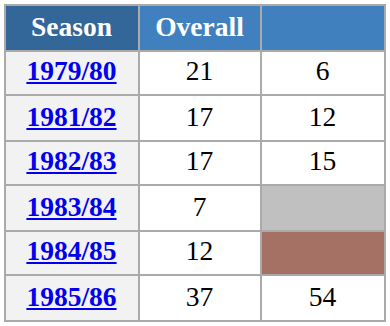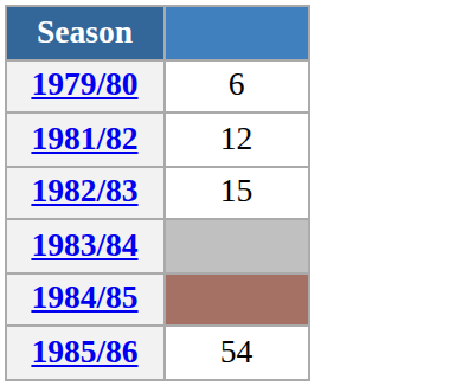- column: Overall | 21 | 17 | 17 | 7 | 12 | 37
